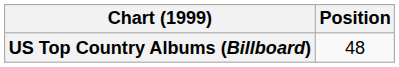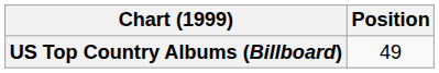US Top Country Albums (Billboard) | Position: 48 -> 49
